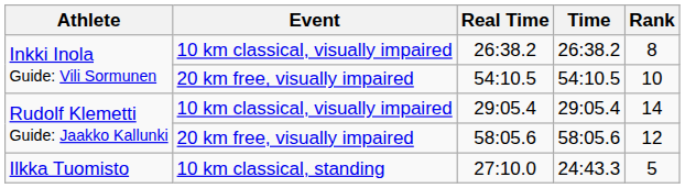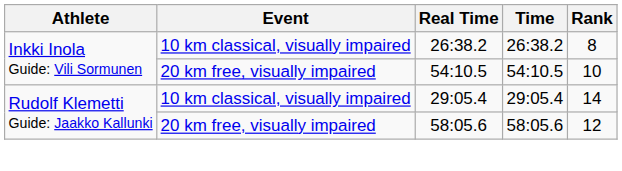- row: Ilkka Tuomisto | 10 km classical, standing | 27:10.0 | 24:43.3 | 5
